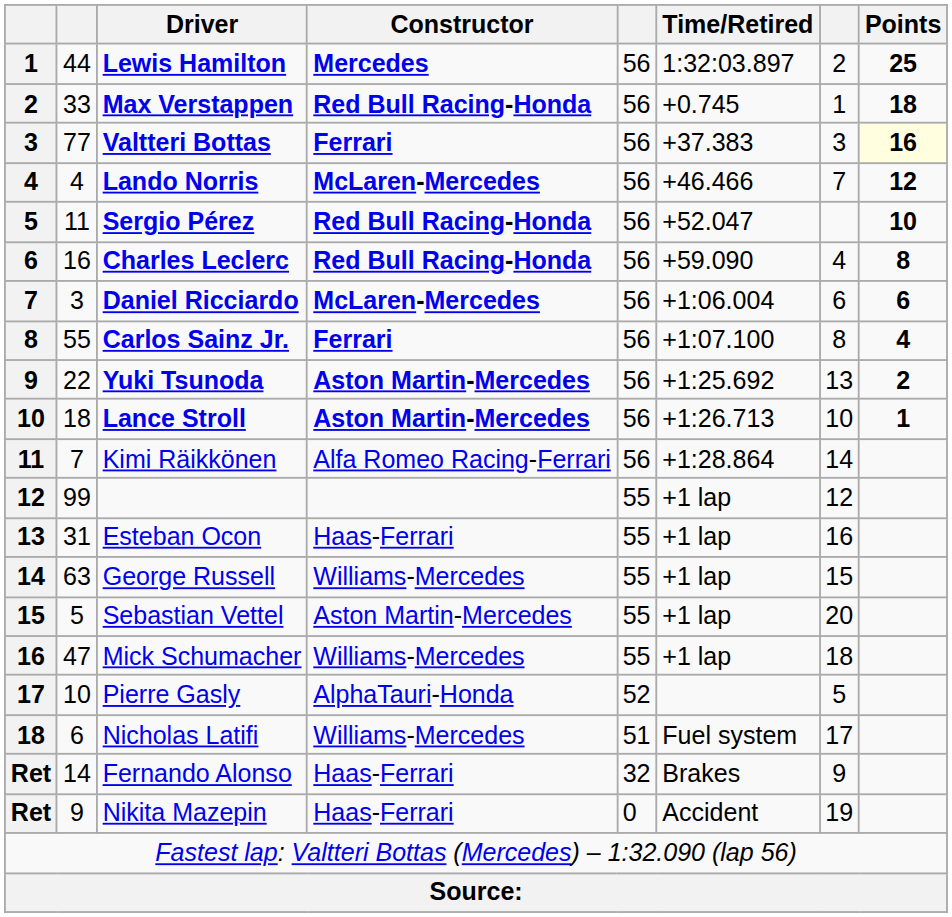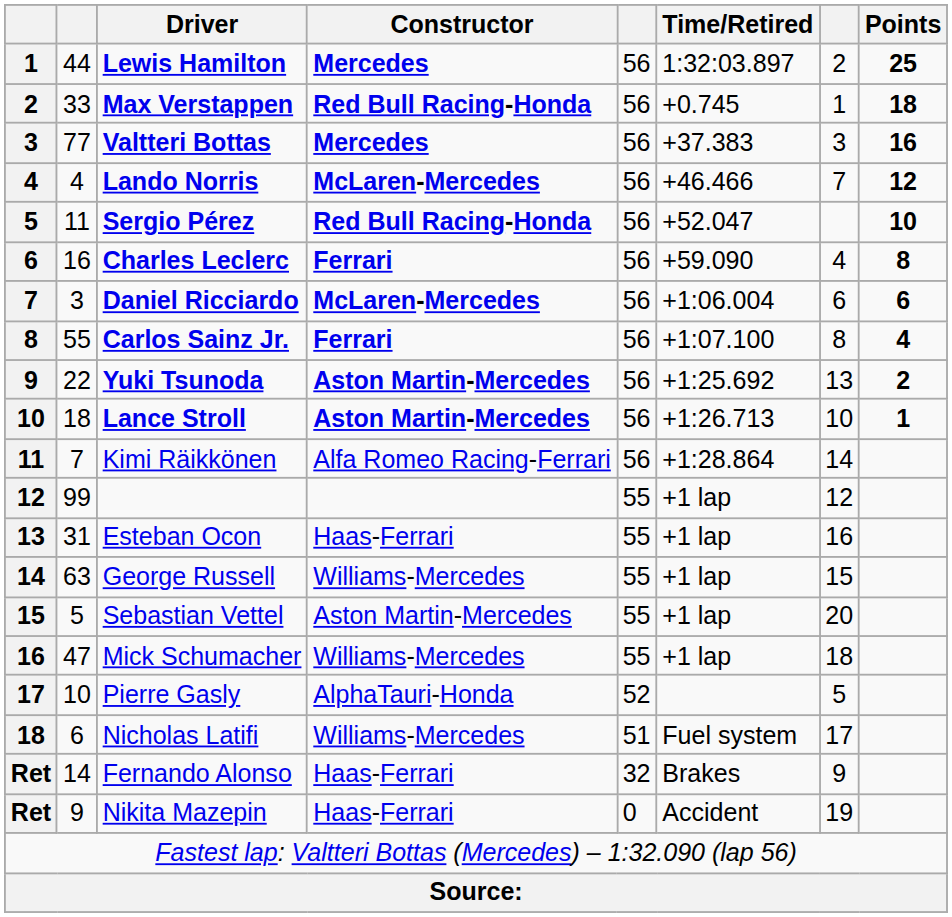Valtteri Bottas | Constructor: Ferrari -> Mercedes
Valtteri Bottas | Points: lightyellow background -> no background
Charles Leclerc | Constructor: Red Bull Racing-Honda -> Ferrari
